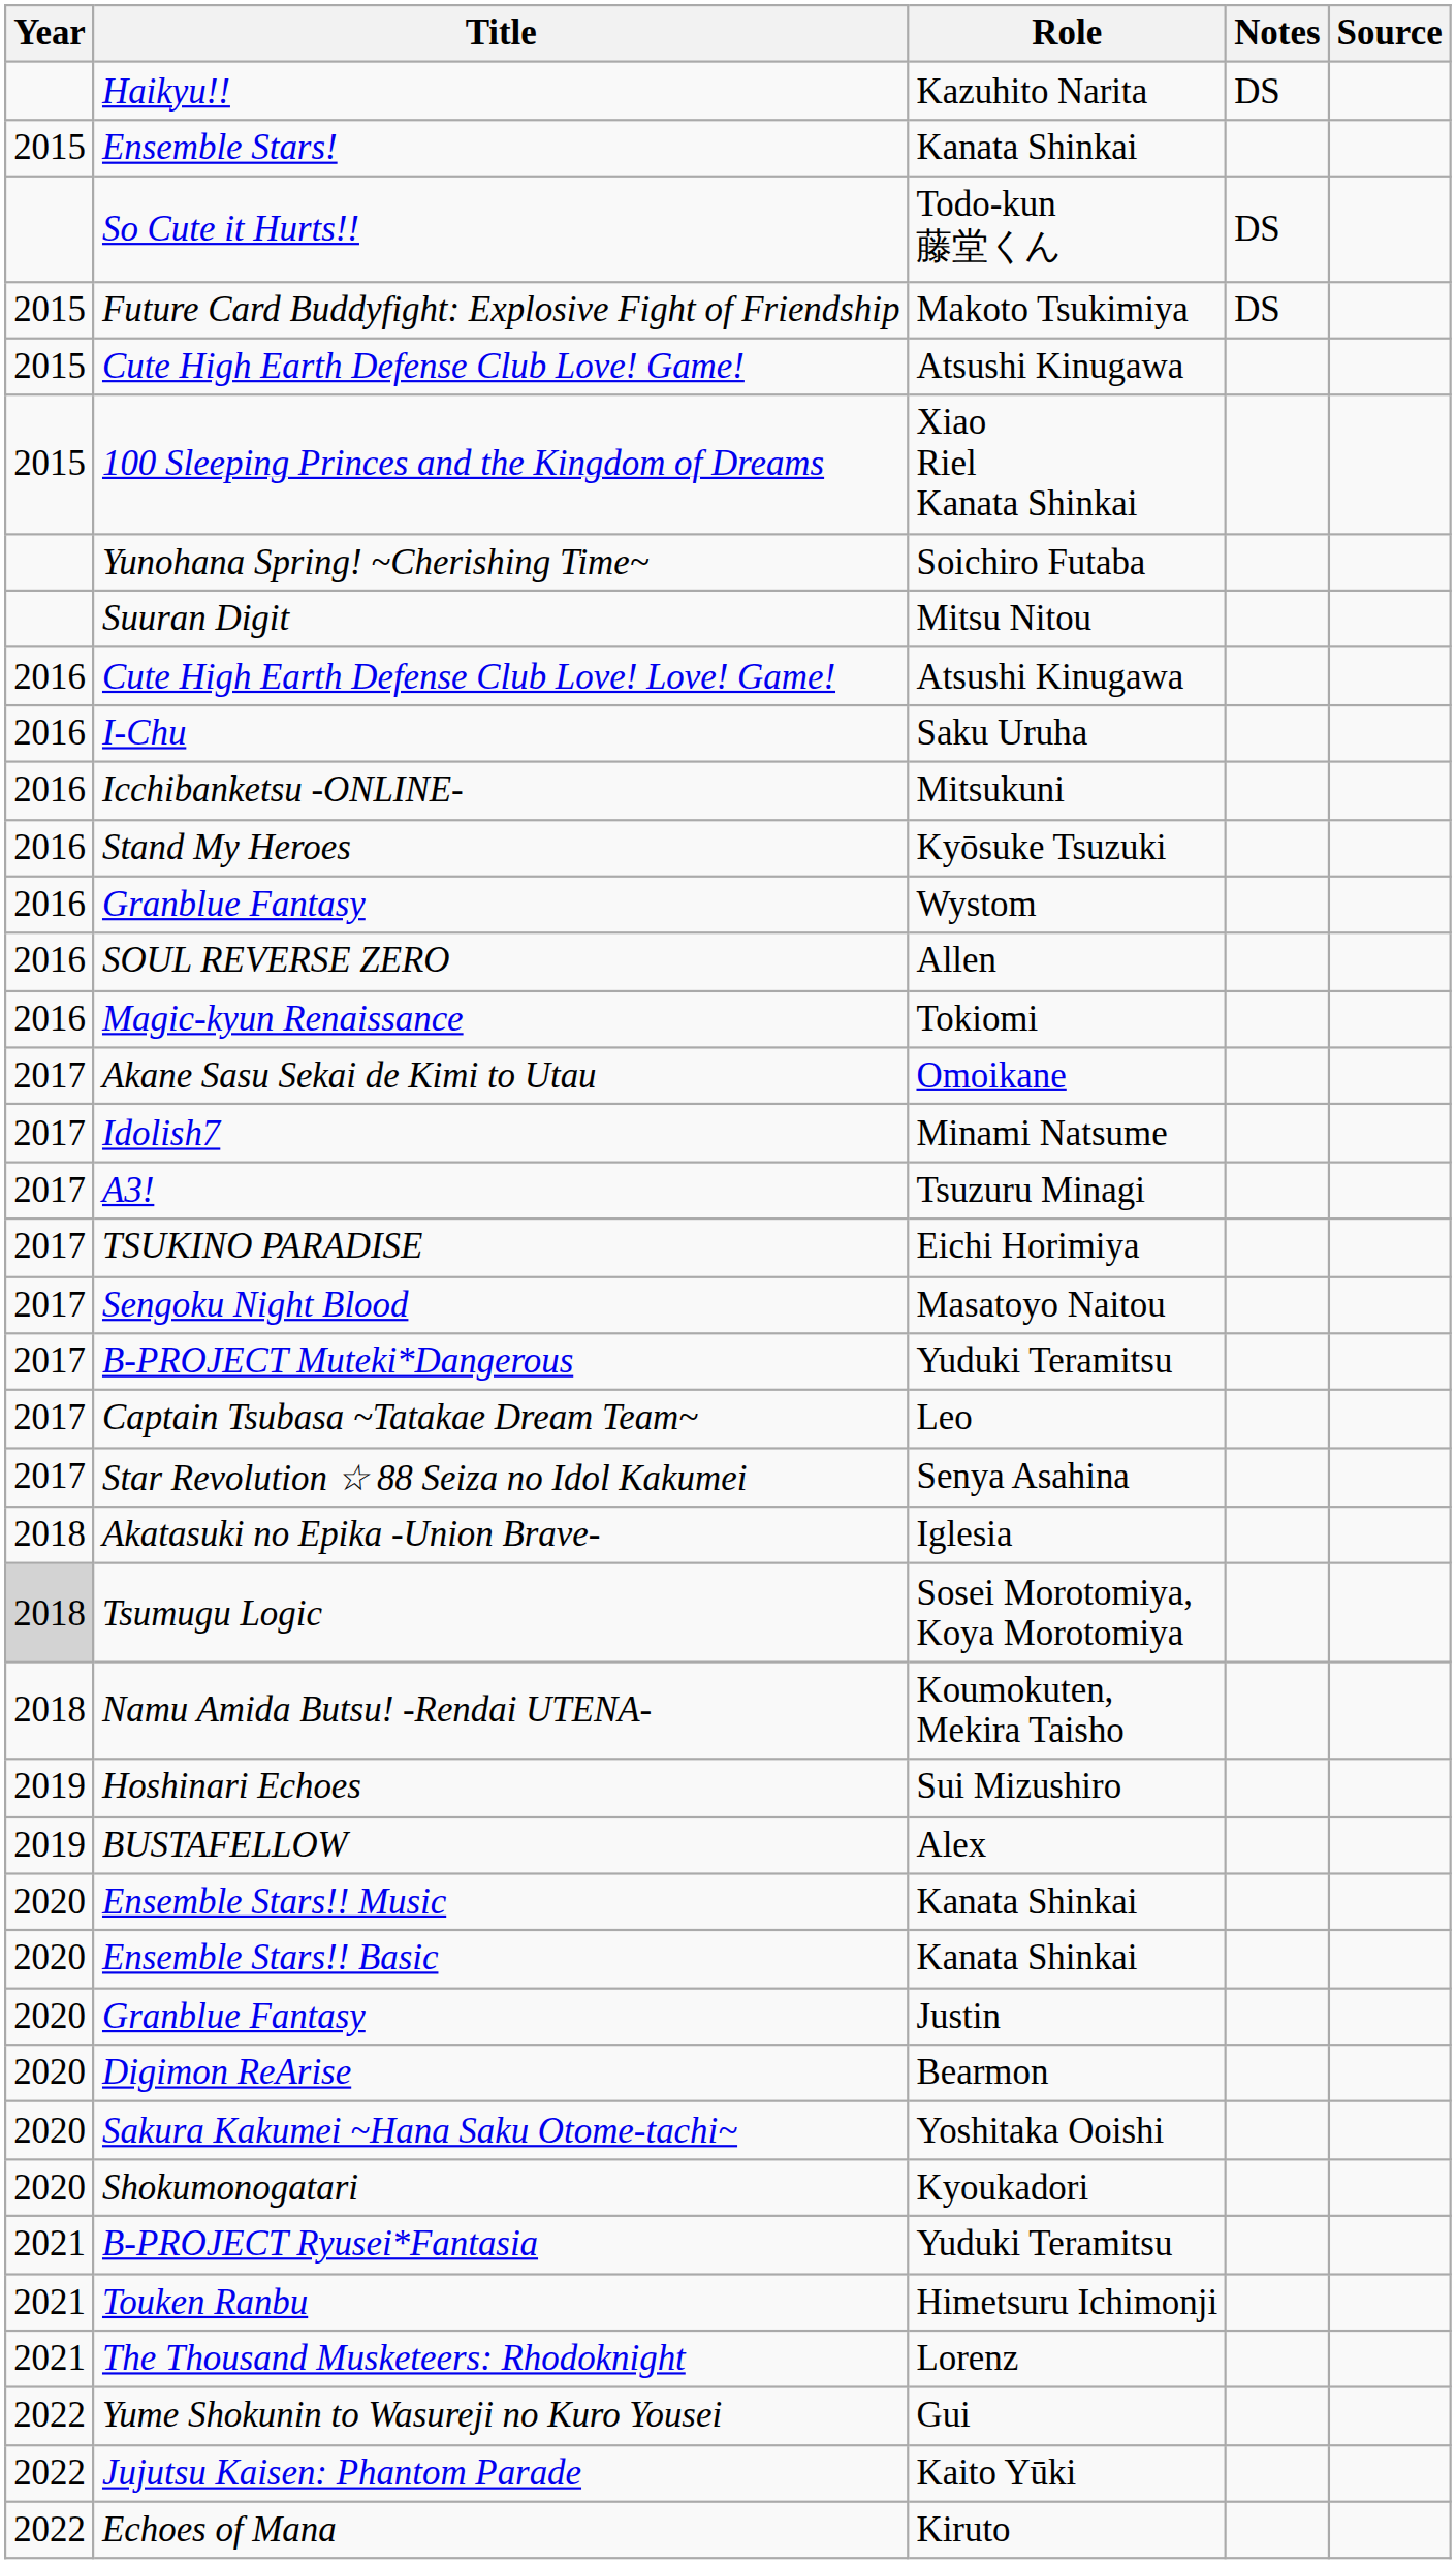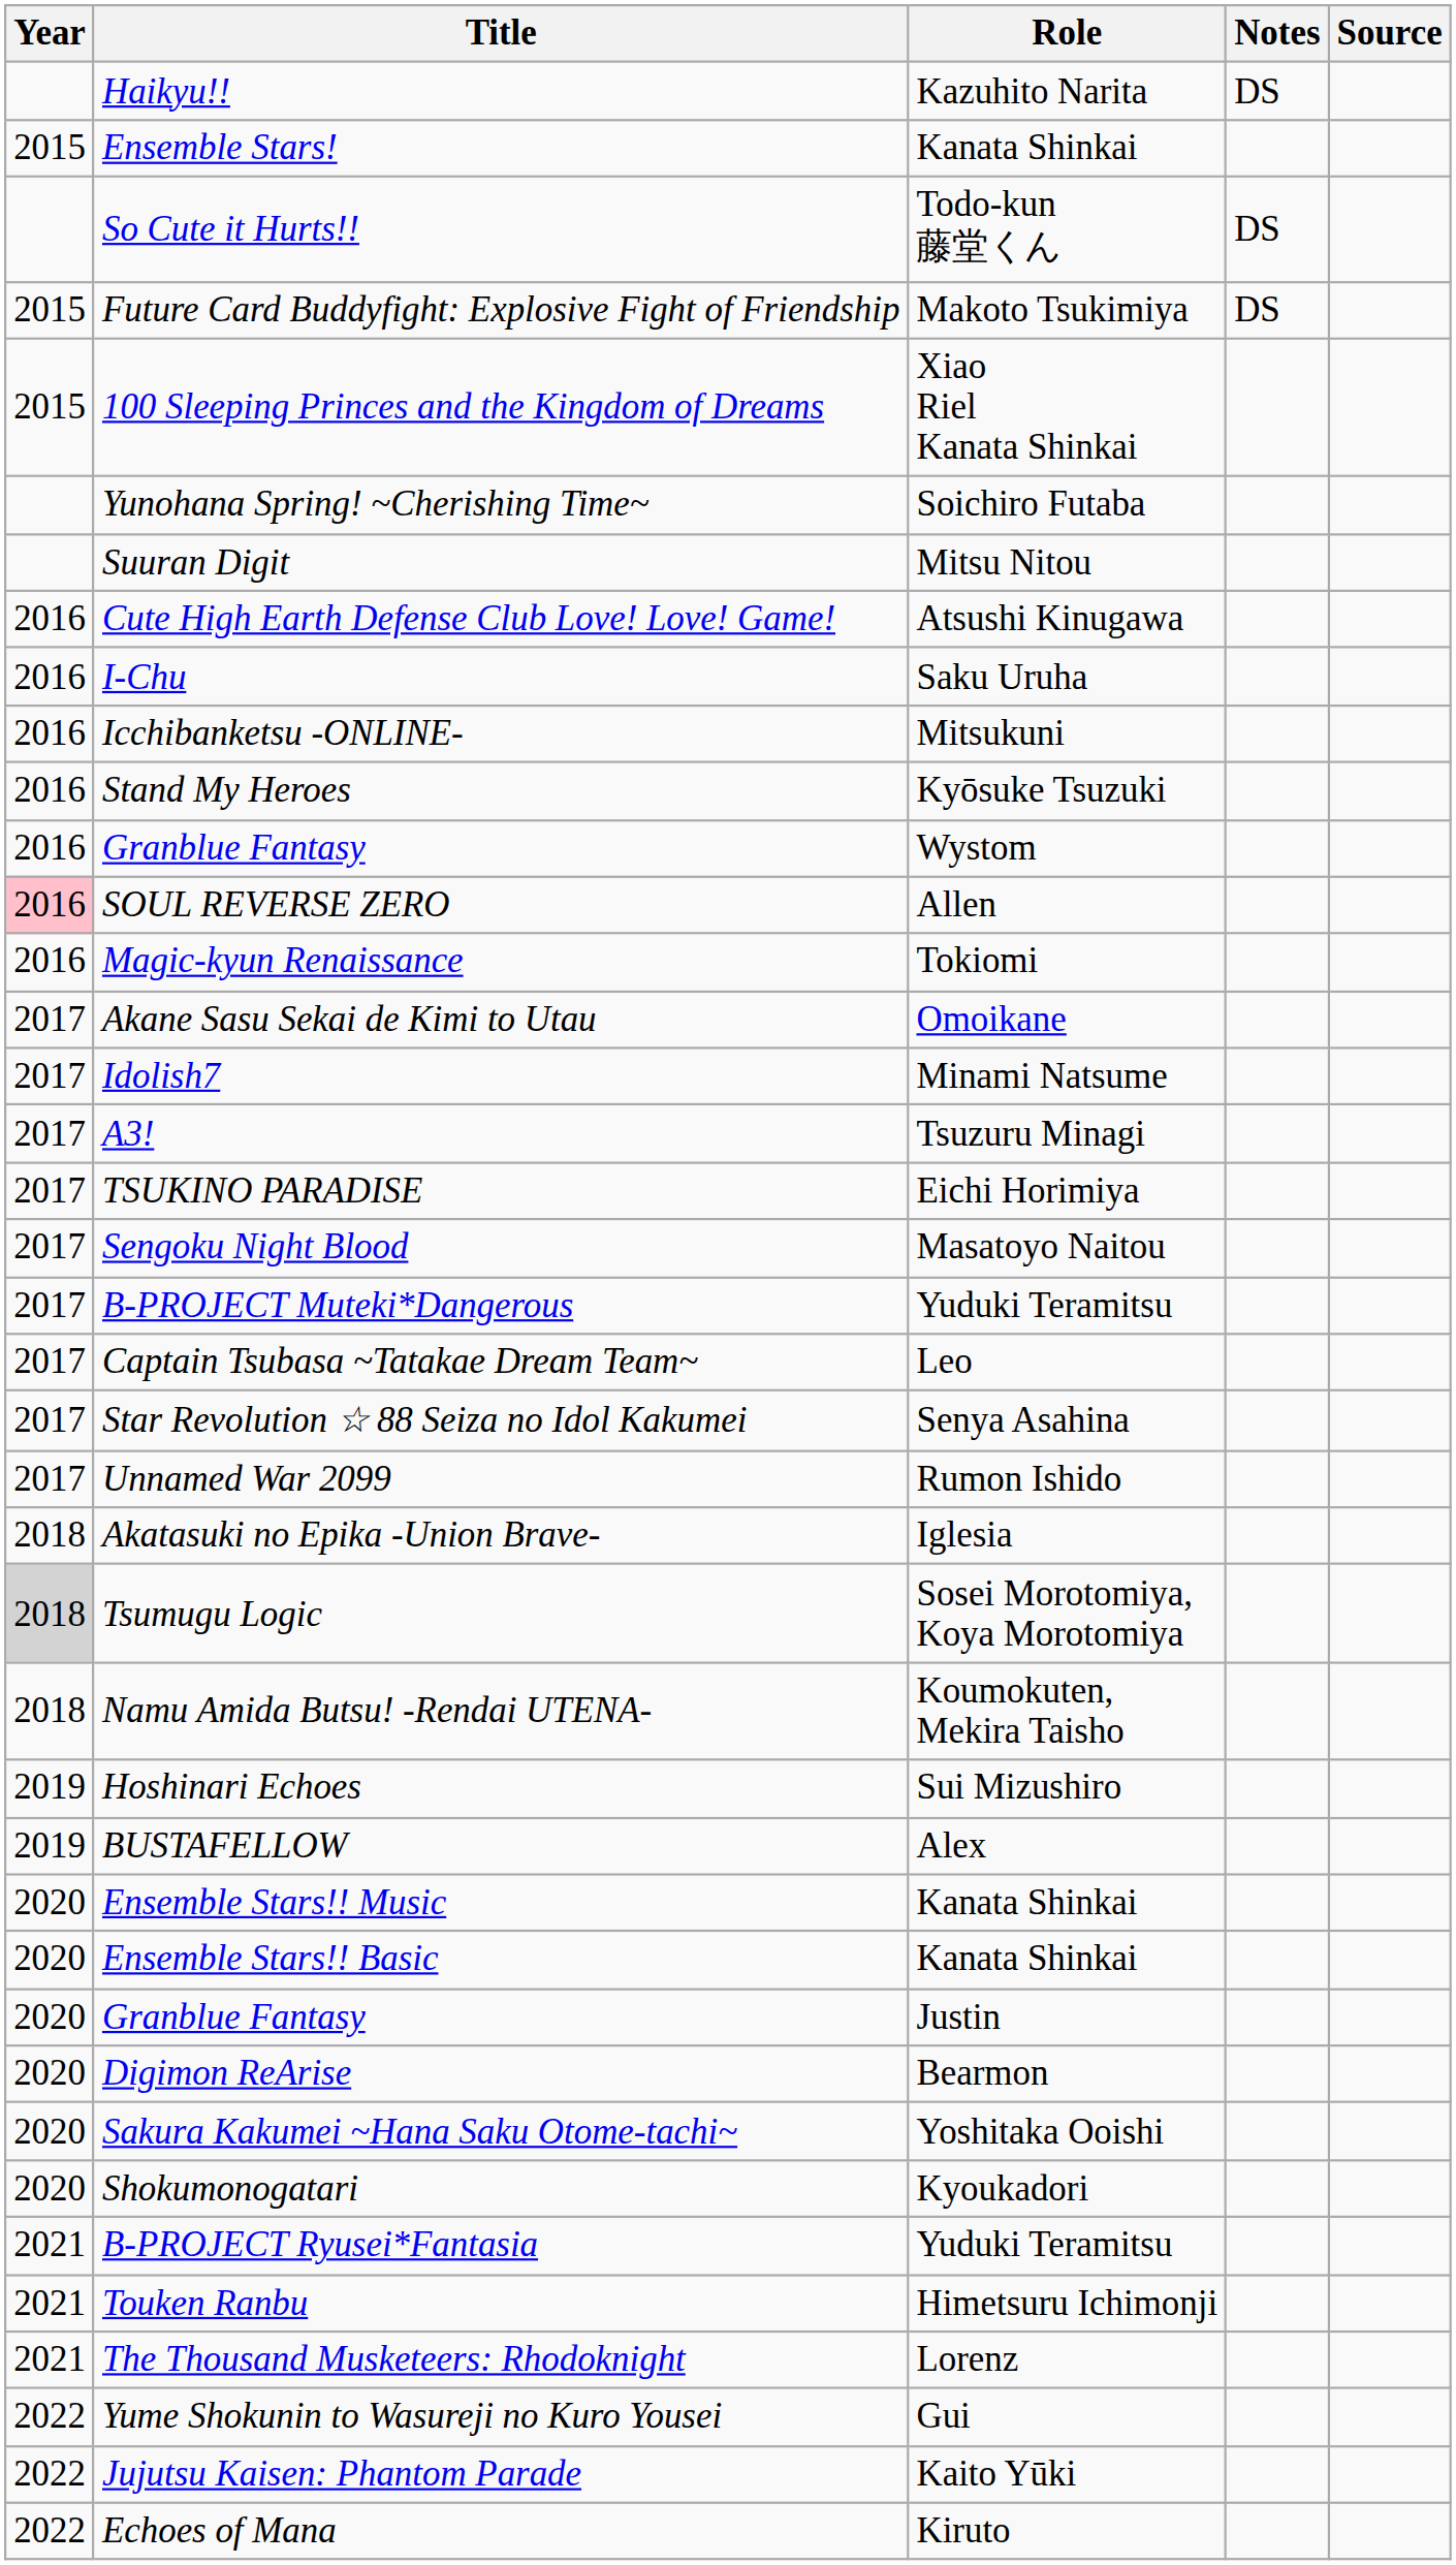- row: 2015 | Cute High Earth Defense Club Love! Game! | Atsushi Kinugawa
SOUL REVERSE ZERO | Year: no background -> pink background
+ row: 2017 | Unnamed War 2099 | Rumon Ishido
